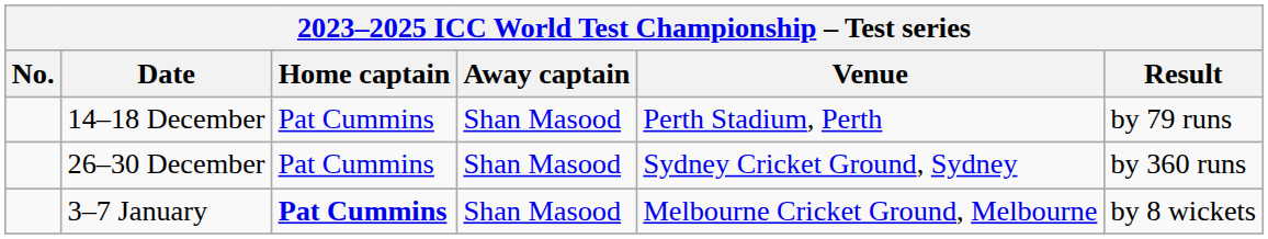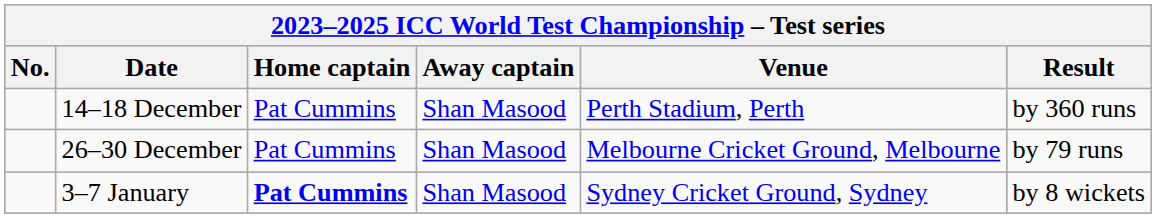14–18 December | Result: by 79 runs -> by 360 runs
26–30 December | Venue: Sydney Cricket Ground, Sydney -> Melbourne Cricket Ground, Melbourne
26–30 December | Result: by 360 runs -> by 79 runs
3–7 January | Venue: Melbourne Cricket Ground, Melbourne -> Sydney Cricket Ground, Sydney
